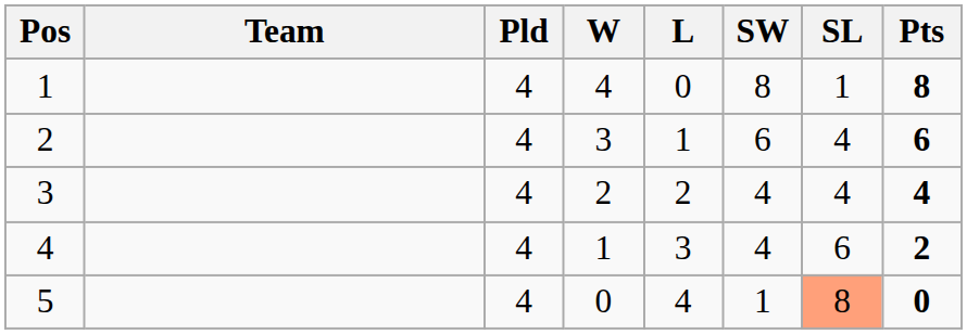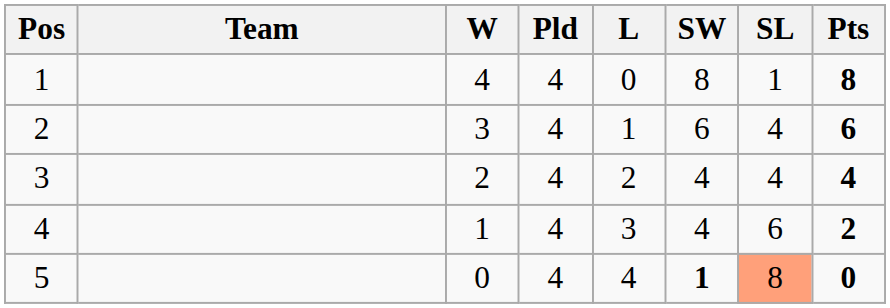columns swapped: Pld <-> W
5 | SW: normal -> bold
